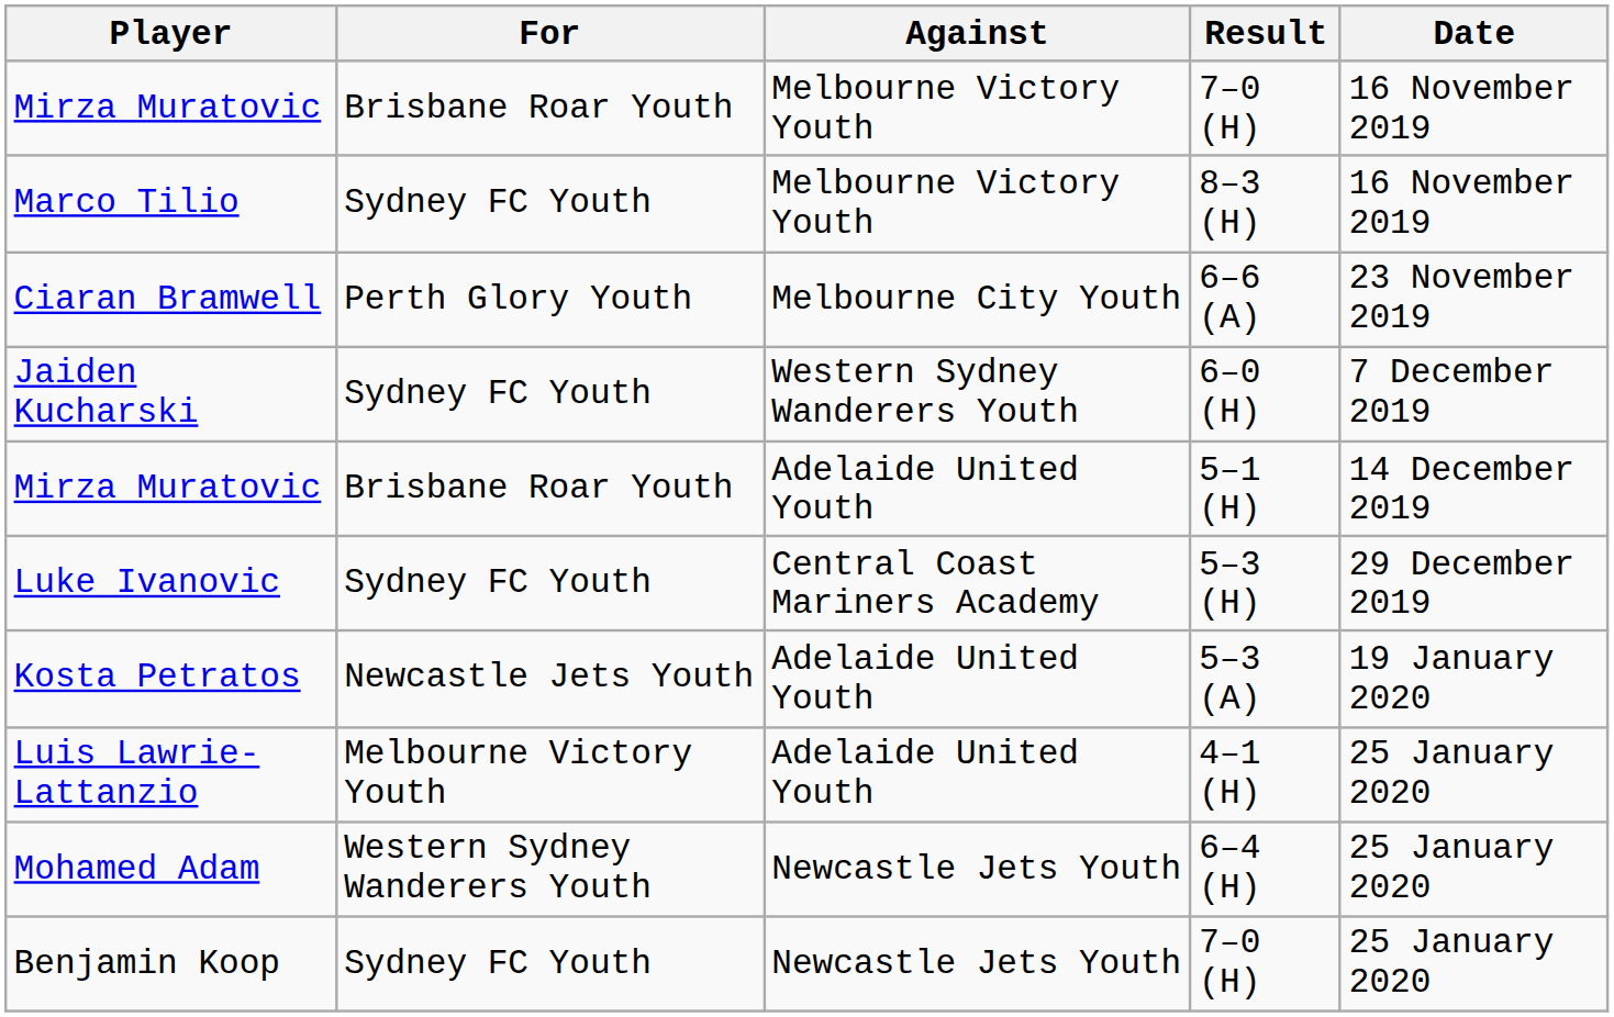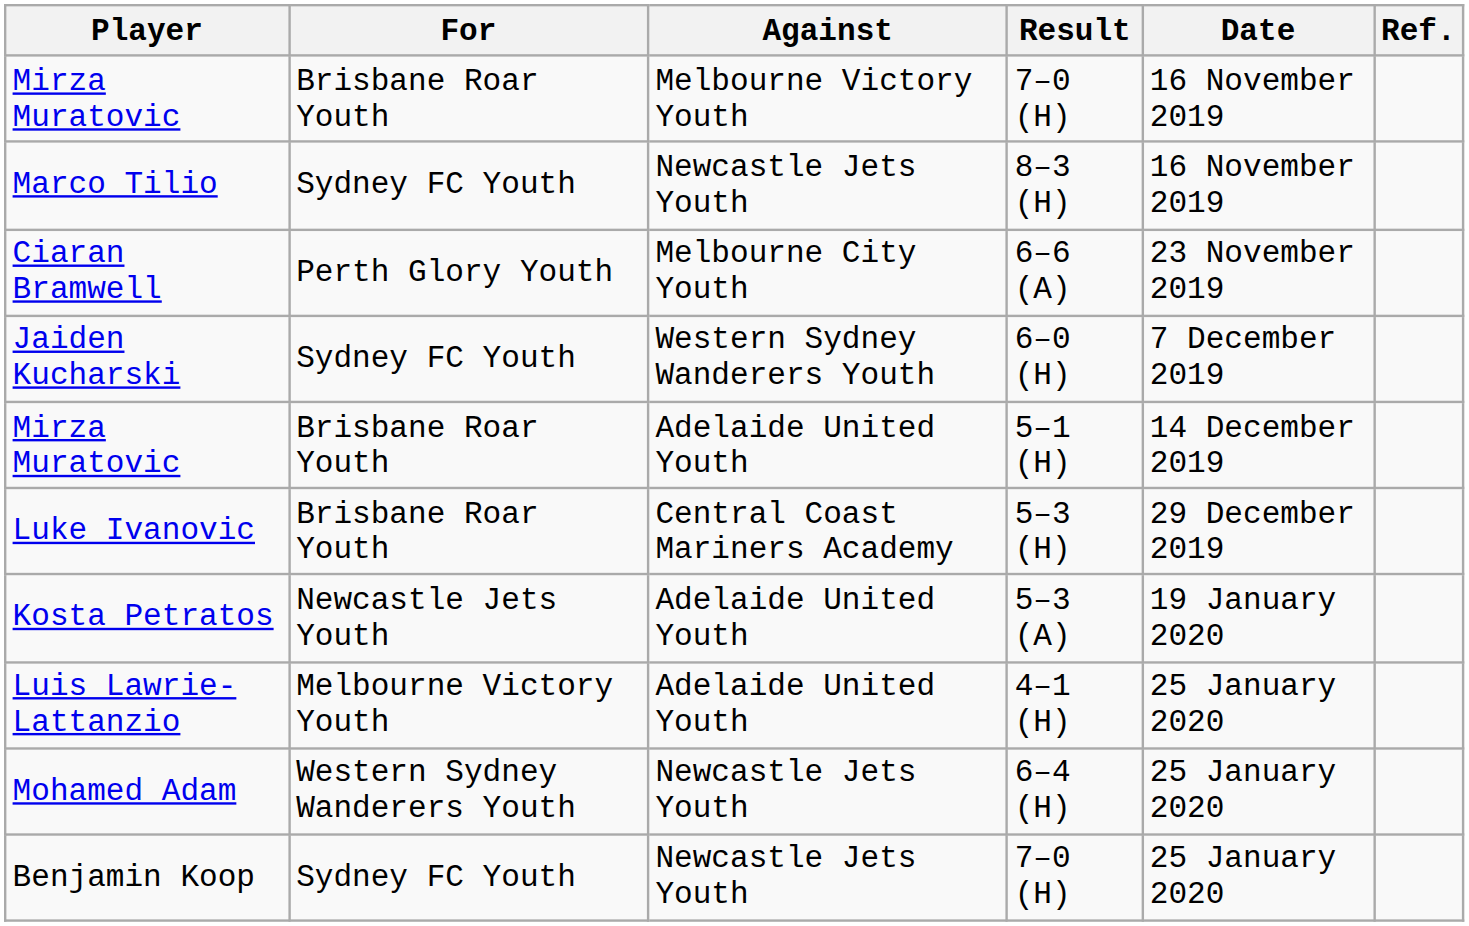+ column: Ref.
Marco Tilio | Against: Melbourne Victory Youth -> Newcastle Jets Youth
Luke Ivanovic | For: Sydney FC Youth -> Brisbane Roar Youth
